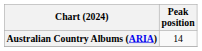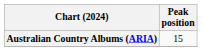Australian Country Albums (ARIA) | Peak position: 14 -> 15
